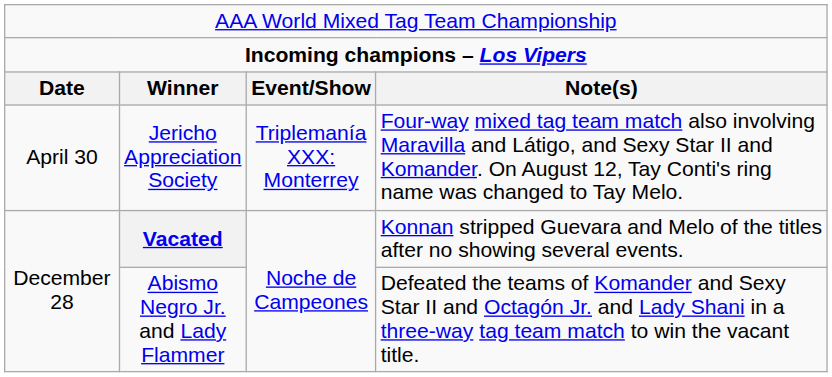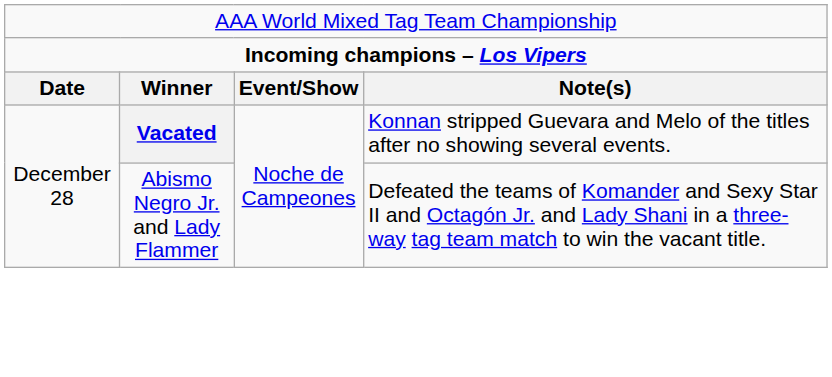- row: April 30 | Jericho Appreciation Society | Triplemanía XXX: Monterrey | Four-way mixed tag team match also involving Maravilla and Látigo, and Sexy Star II and Komander. On August 12, Tay Conti's ring name was changed to Tay Melo.
